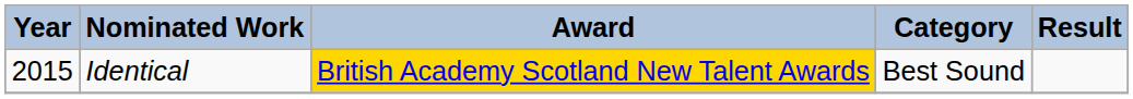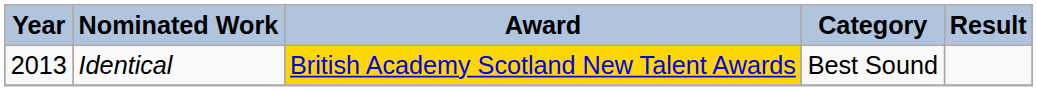Identical | Year: 2015 -> 2013
